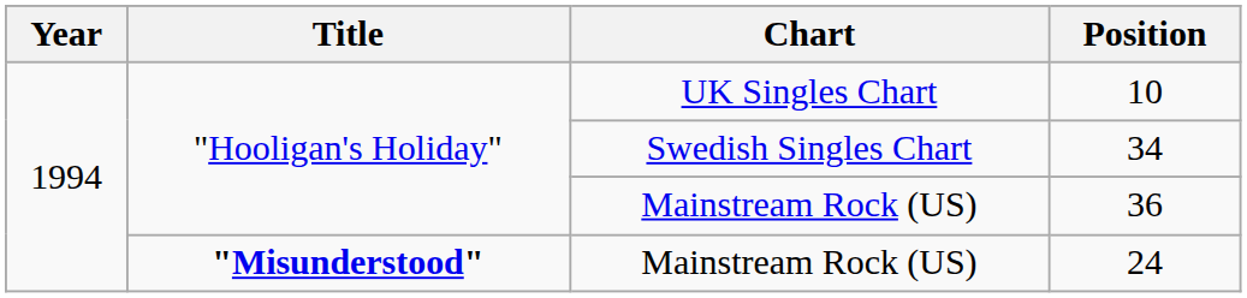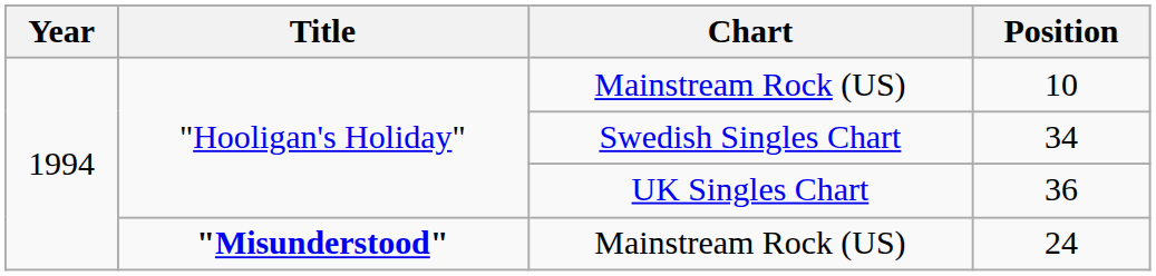10 | Chart: UK Singles Chart -> Mainstream Rock (US)
36 | Chart: Mainstream Rock (US) -> UK Singles Chart
